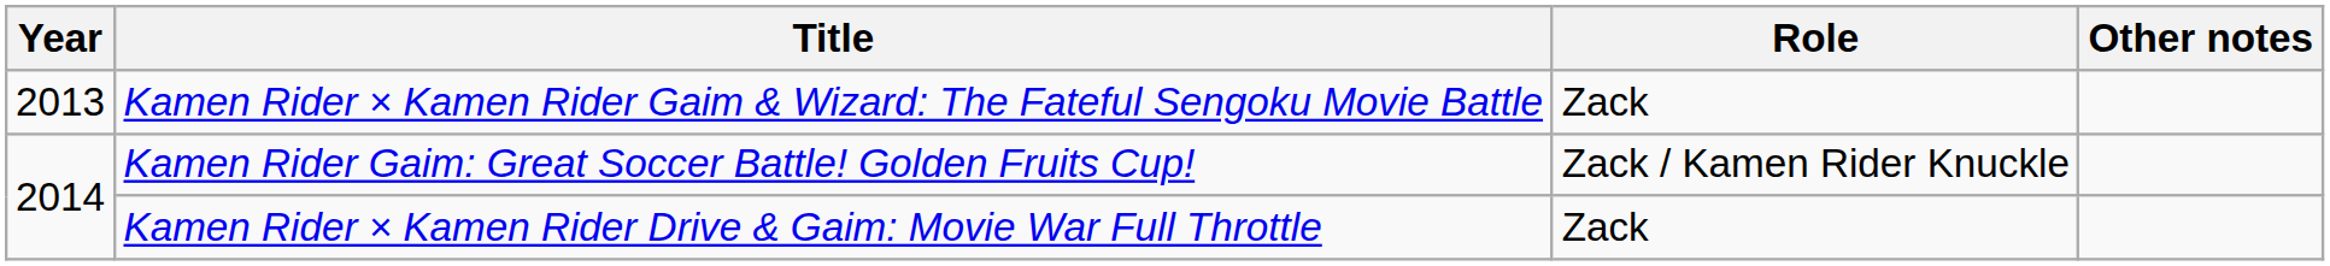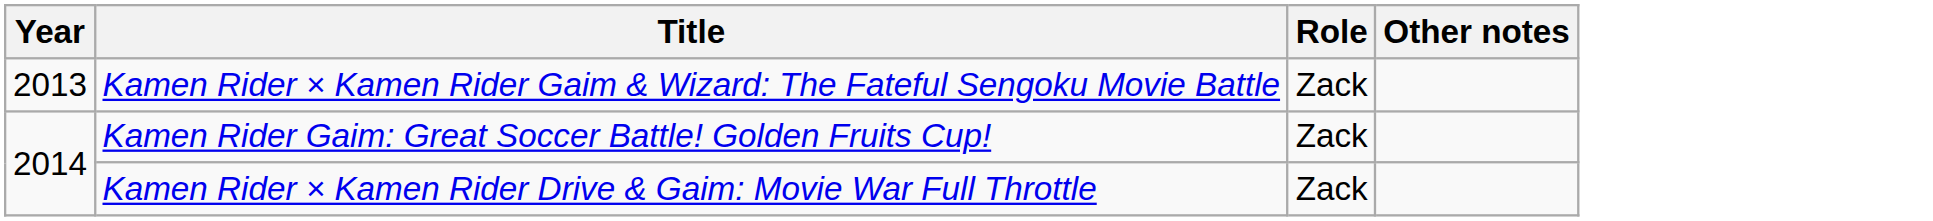Kamen Rider Gaim: Great Soccer Battle! Golden Fruits Cup! | Role: Zack / Kamen Rider Knuckle -> Zack
